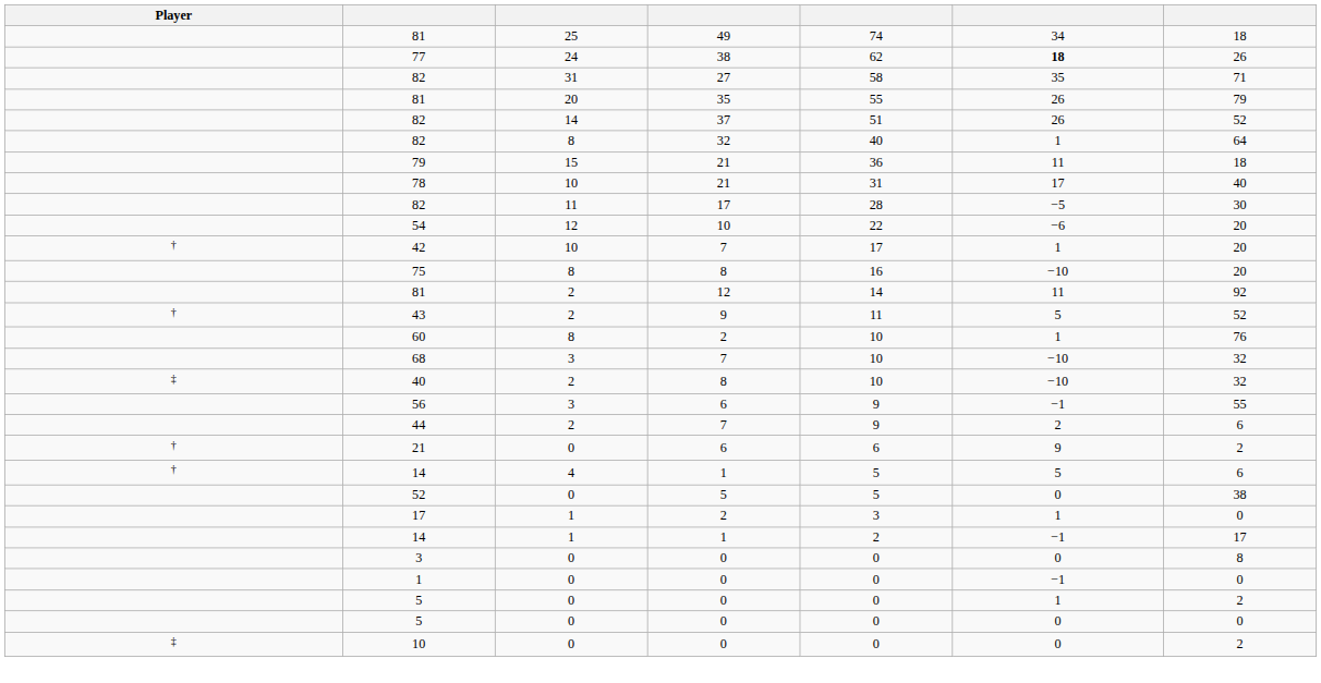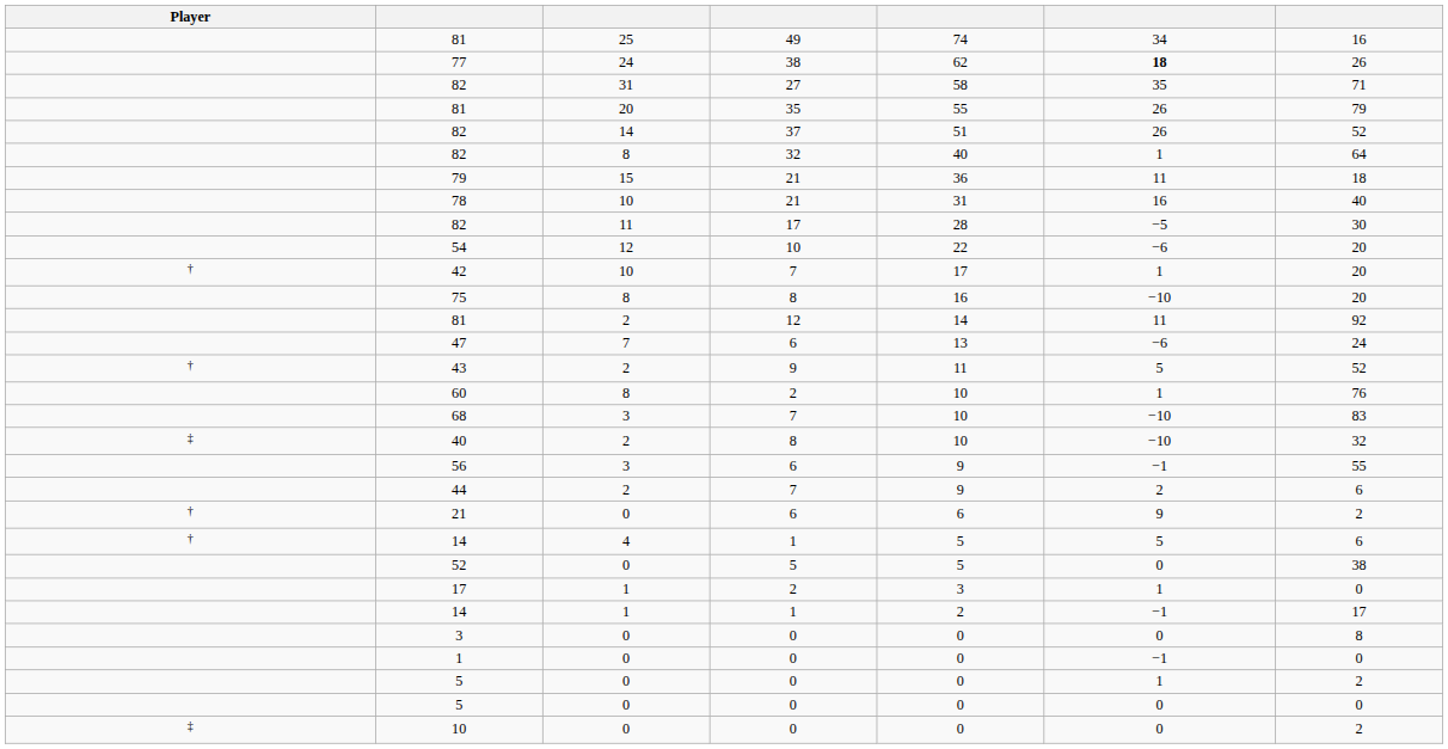81 / 25 | column 7: 18 -> 16
78 | column 6: 17 -> 16
+ row: 47 | 7 | 6 | 13 | −6 | 24
68 | column 7: 32 -> 83
